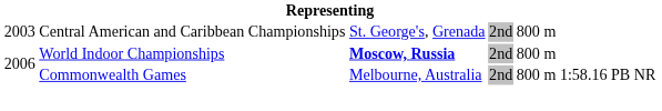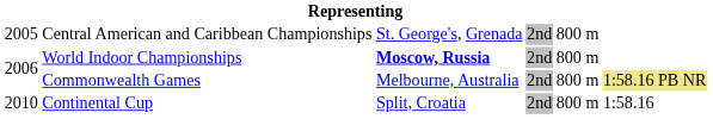Central American and Caribbean Championships | column 1: 2003 -> 2005
Commonwealth Games | column 6: no background -> khaki background
+ row: 2010 | Continental Cup | Split, Croatia | 2nd | 800 m | 1:58.16
